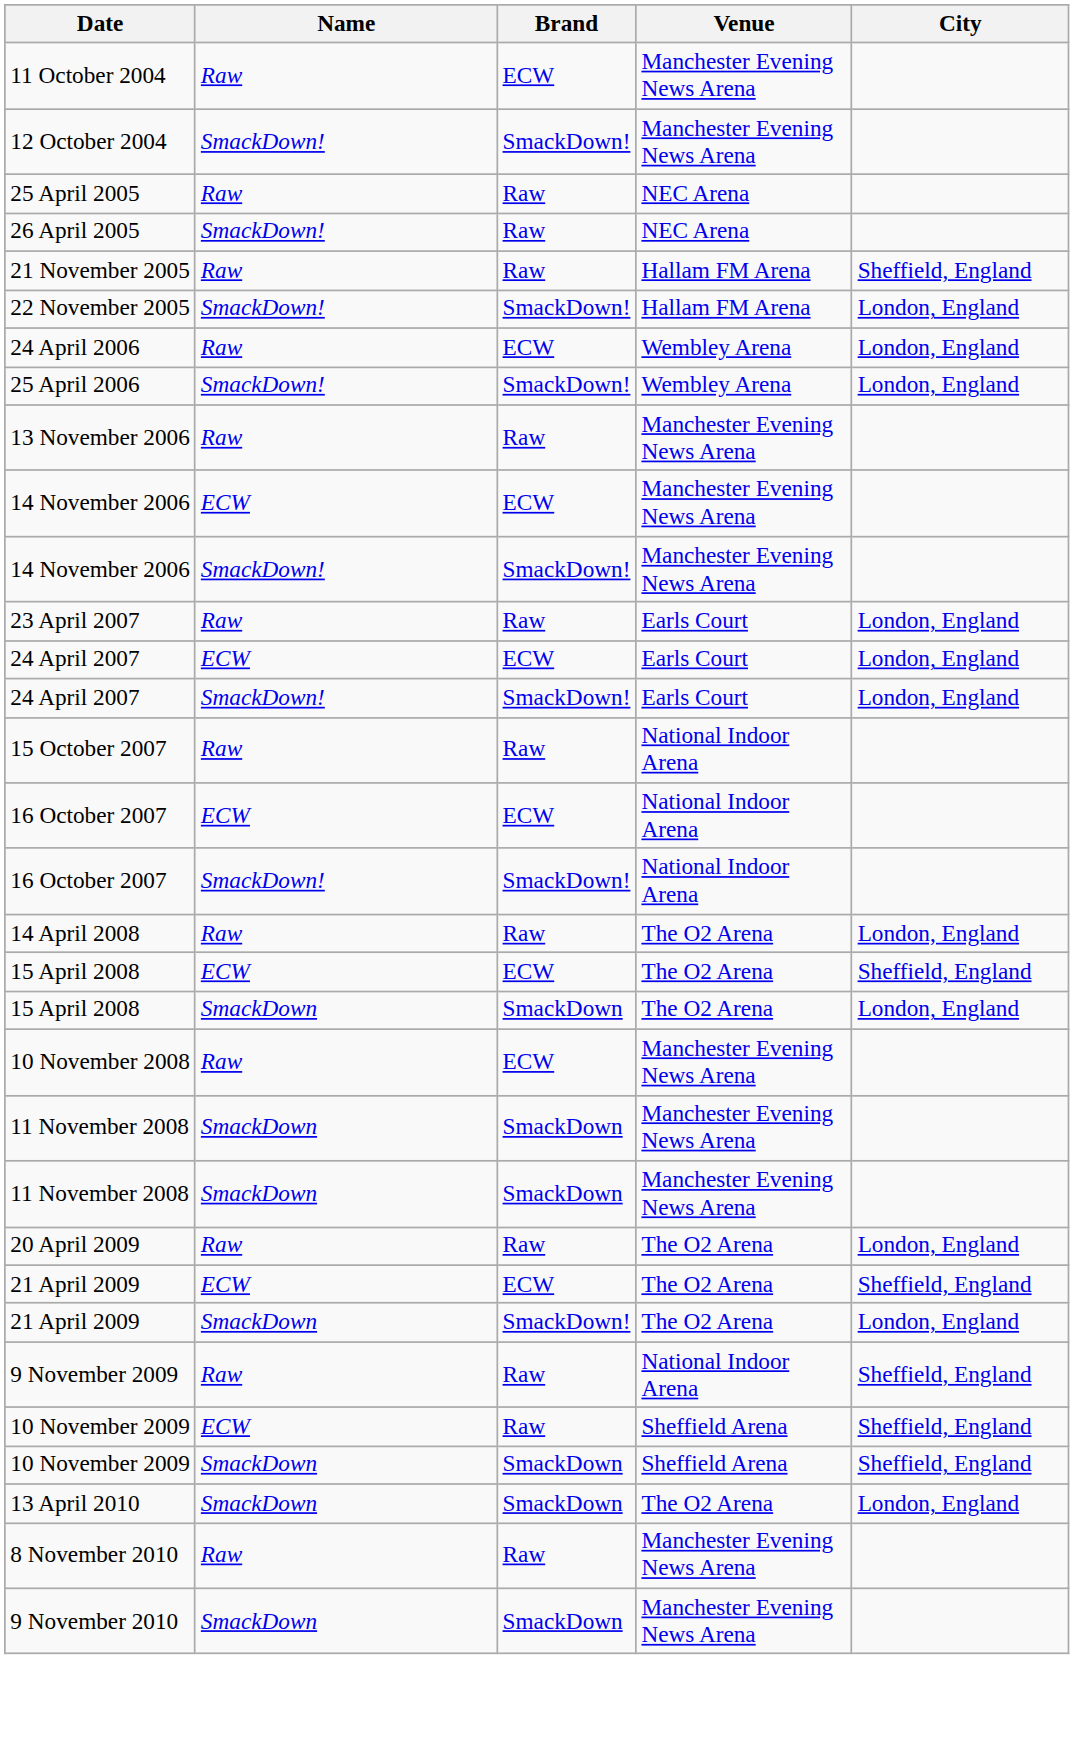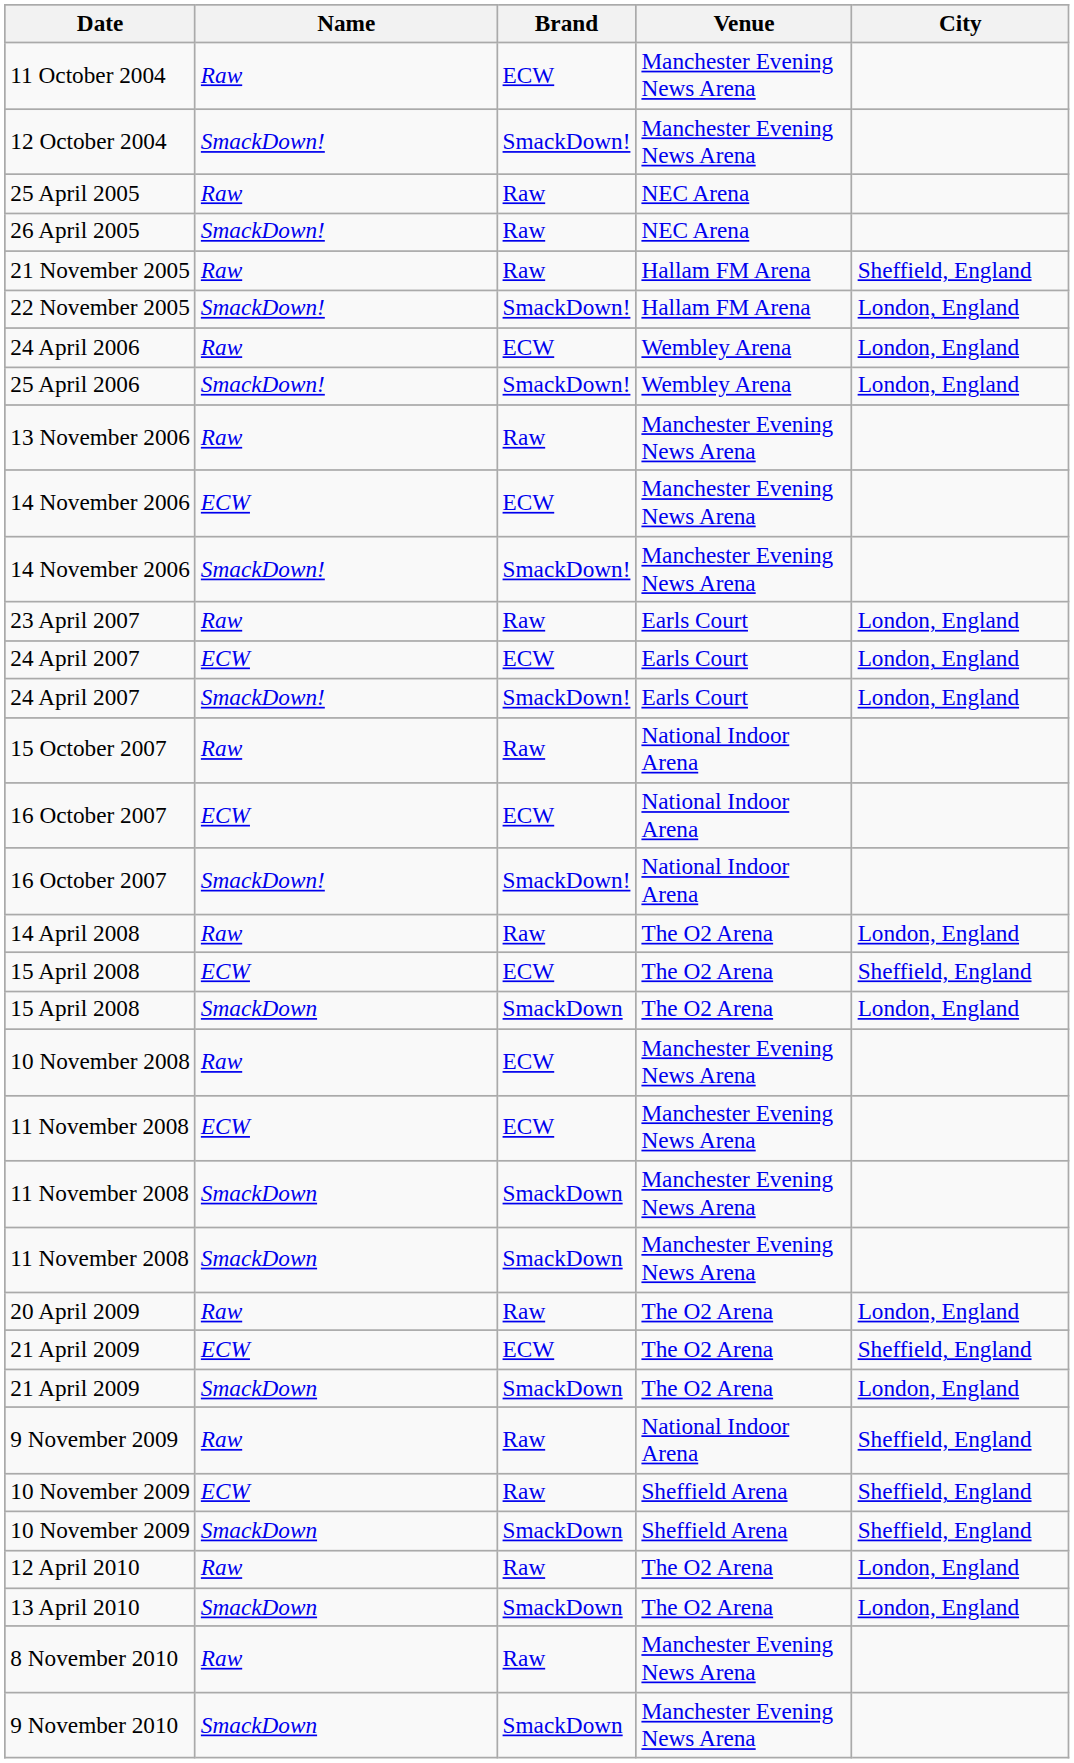+ row: 11 November 2008 | ECW | ECW | Manchester Evening News Arena
21 April 2009 / SmackDown | Brand: SmackDown! -> SmackDown
+ row: 12 April 2010 | Raw | Raw | The O2 Arena | London, England
